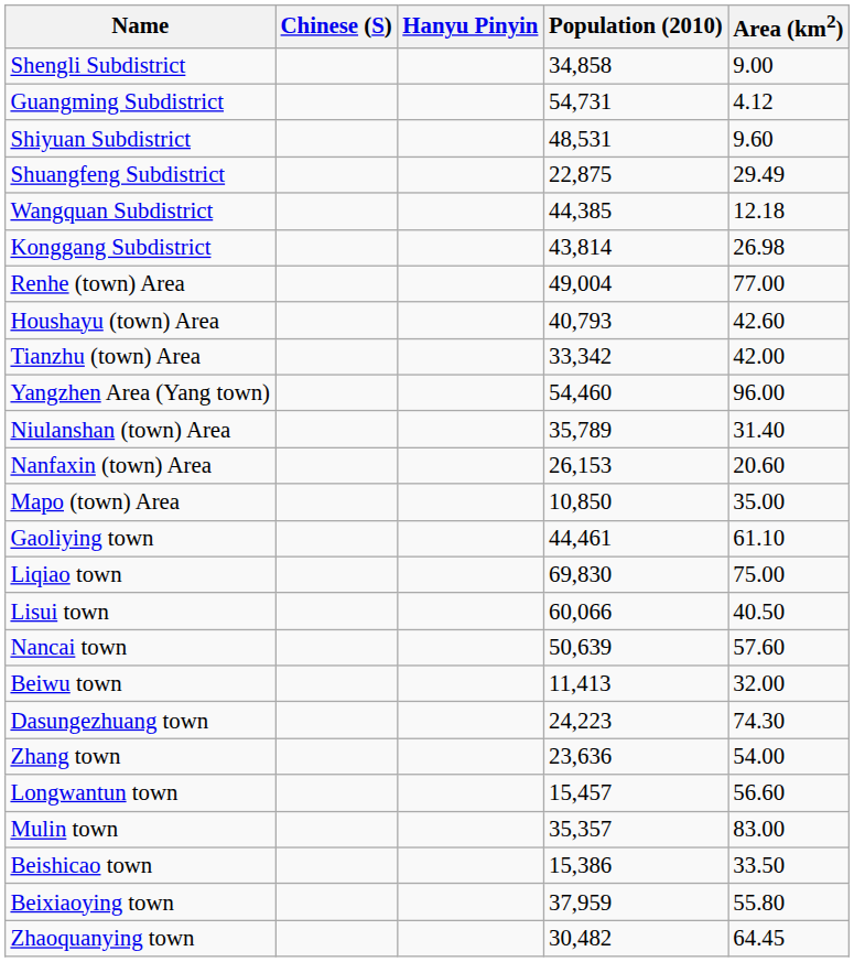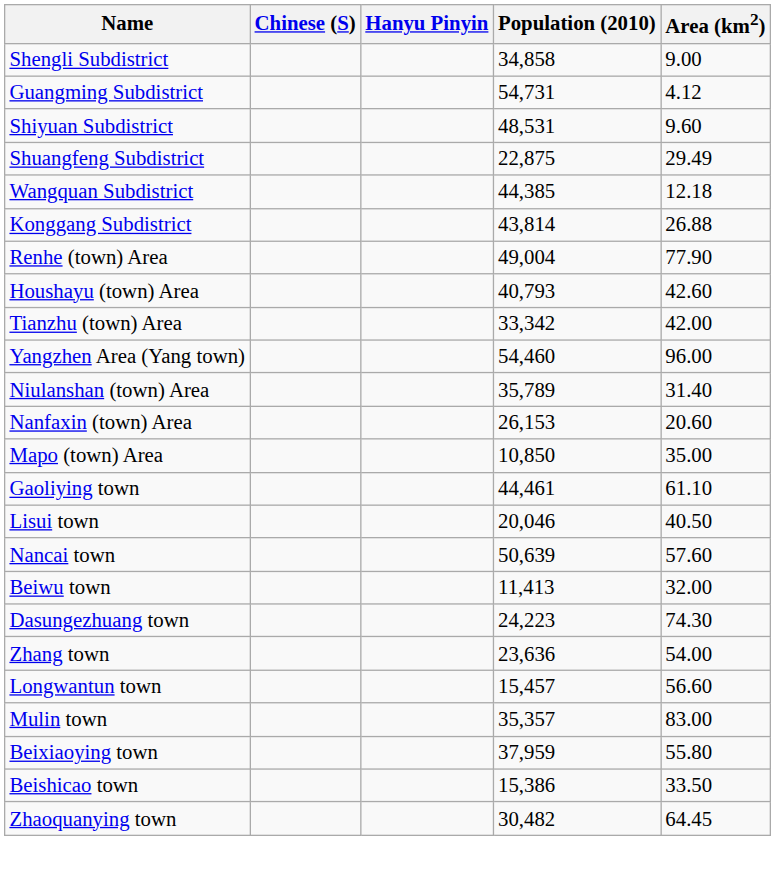Konggang Subdistrict | Area (km2): 26.98 -> 26.88
Renhe (town) Area | Area (km2): 77.00 -> 77.90
- row: Liqiao town | 69,830 | 75.00
Lisui town | Population (2010): 60,066 -> 20,046
rows swapped: Beixiaoying town <-> Beishicao town
